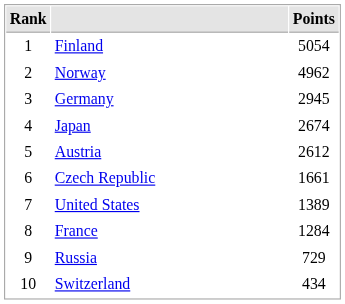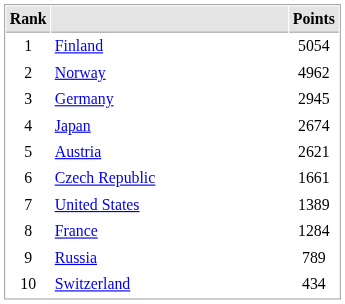Austria | Points: 2612 -> 2621
Russia | Points: 729 -> 789
